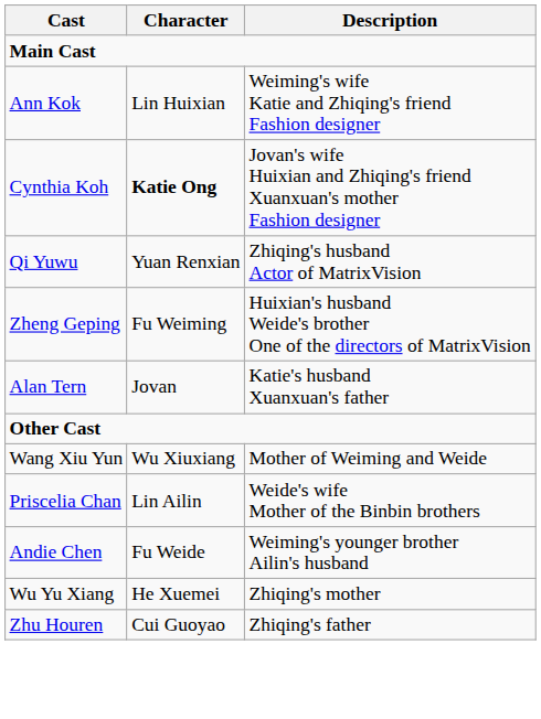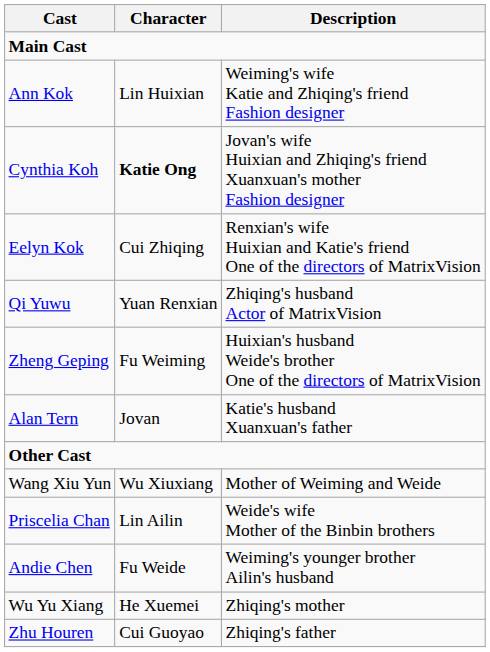+ row: Eelyn Kok | Cui Zhiqing | Renxian's wife Huixian and Katie's friend One of the directors of MatrixVision
